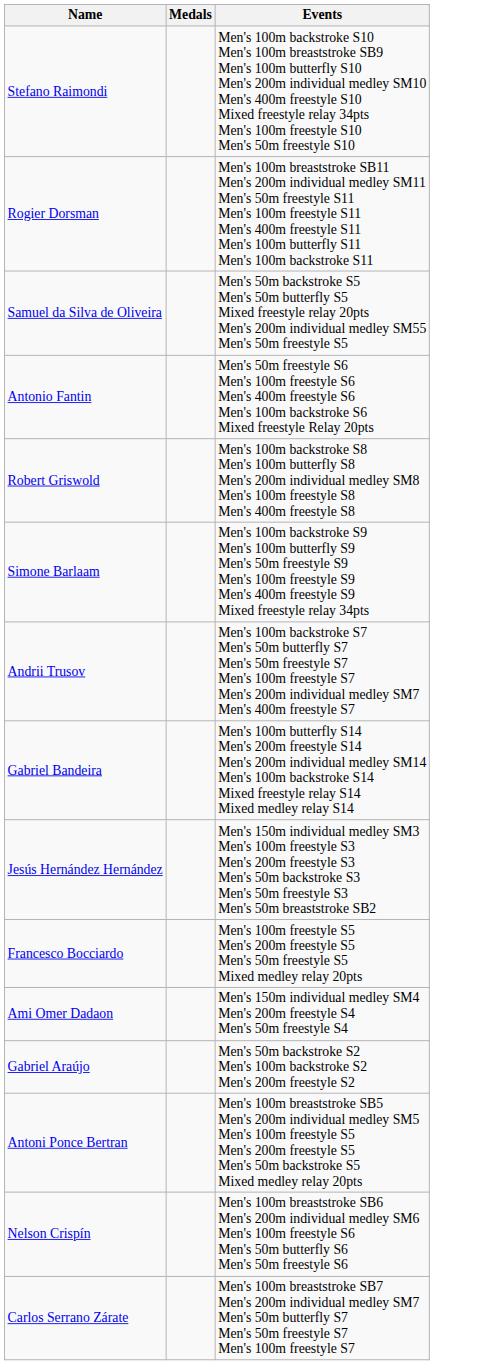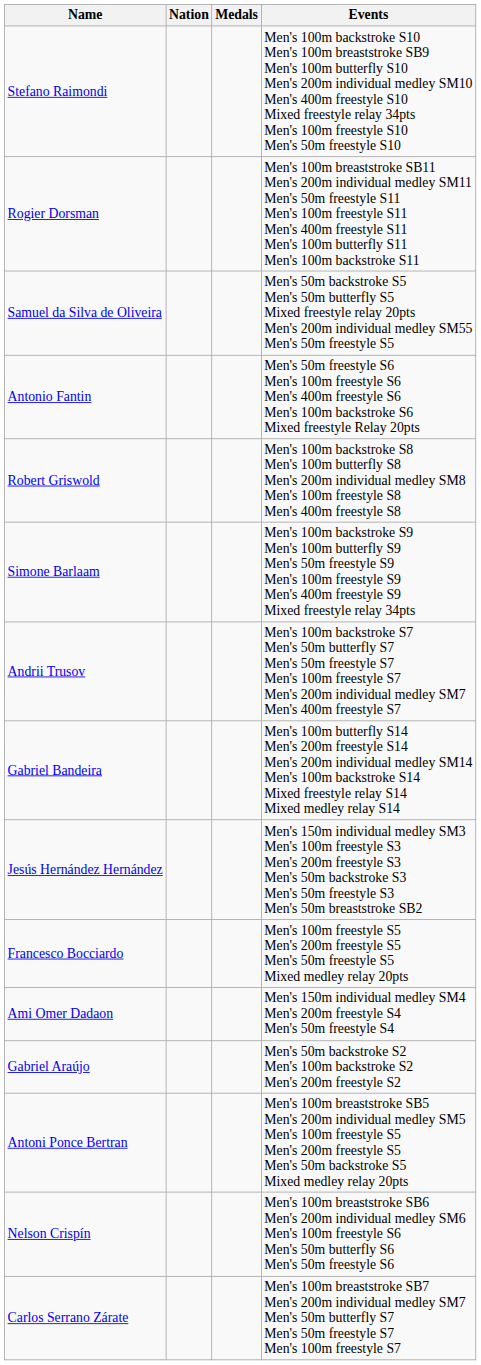+ column: Nation
